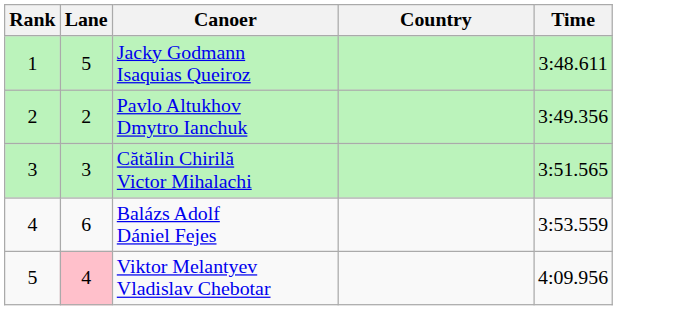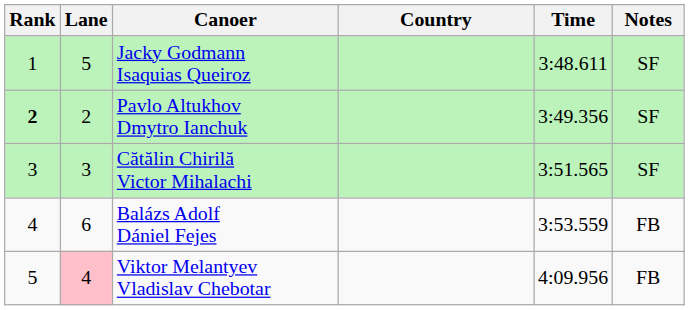+ column: Notes | SF | SF | SF | FB | FB
Pavlo Altukhov Dmytro Ianchuk | Rank: normal -> bold
